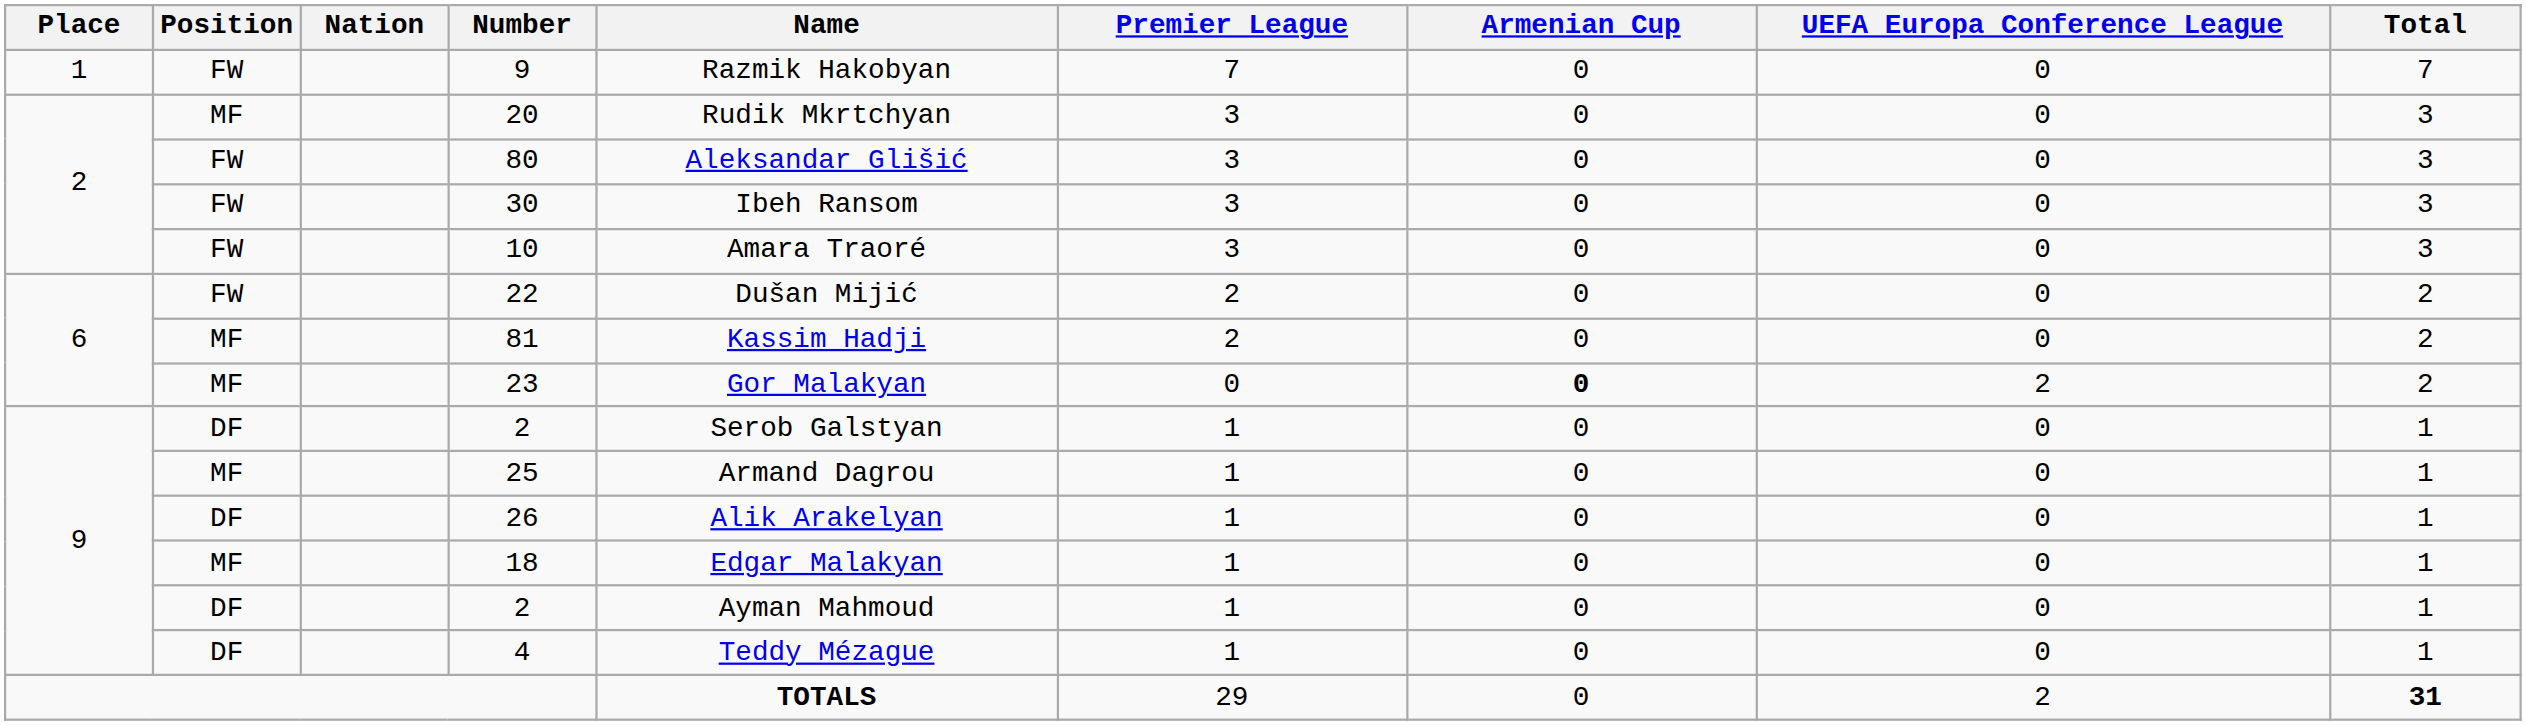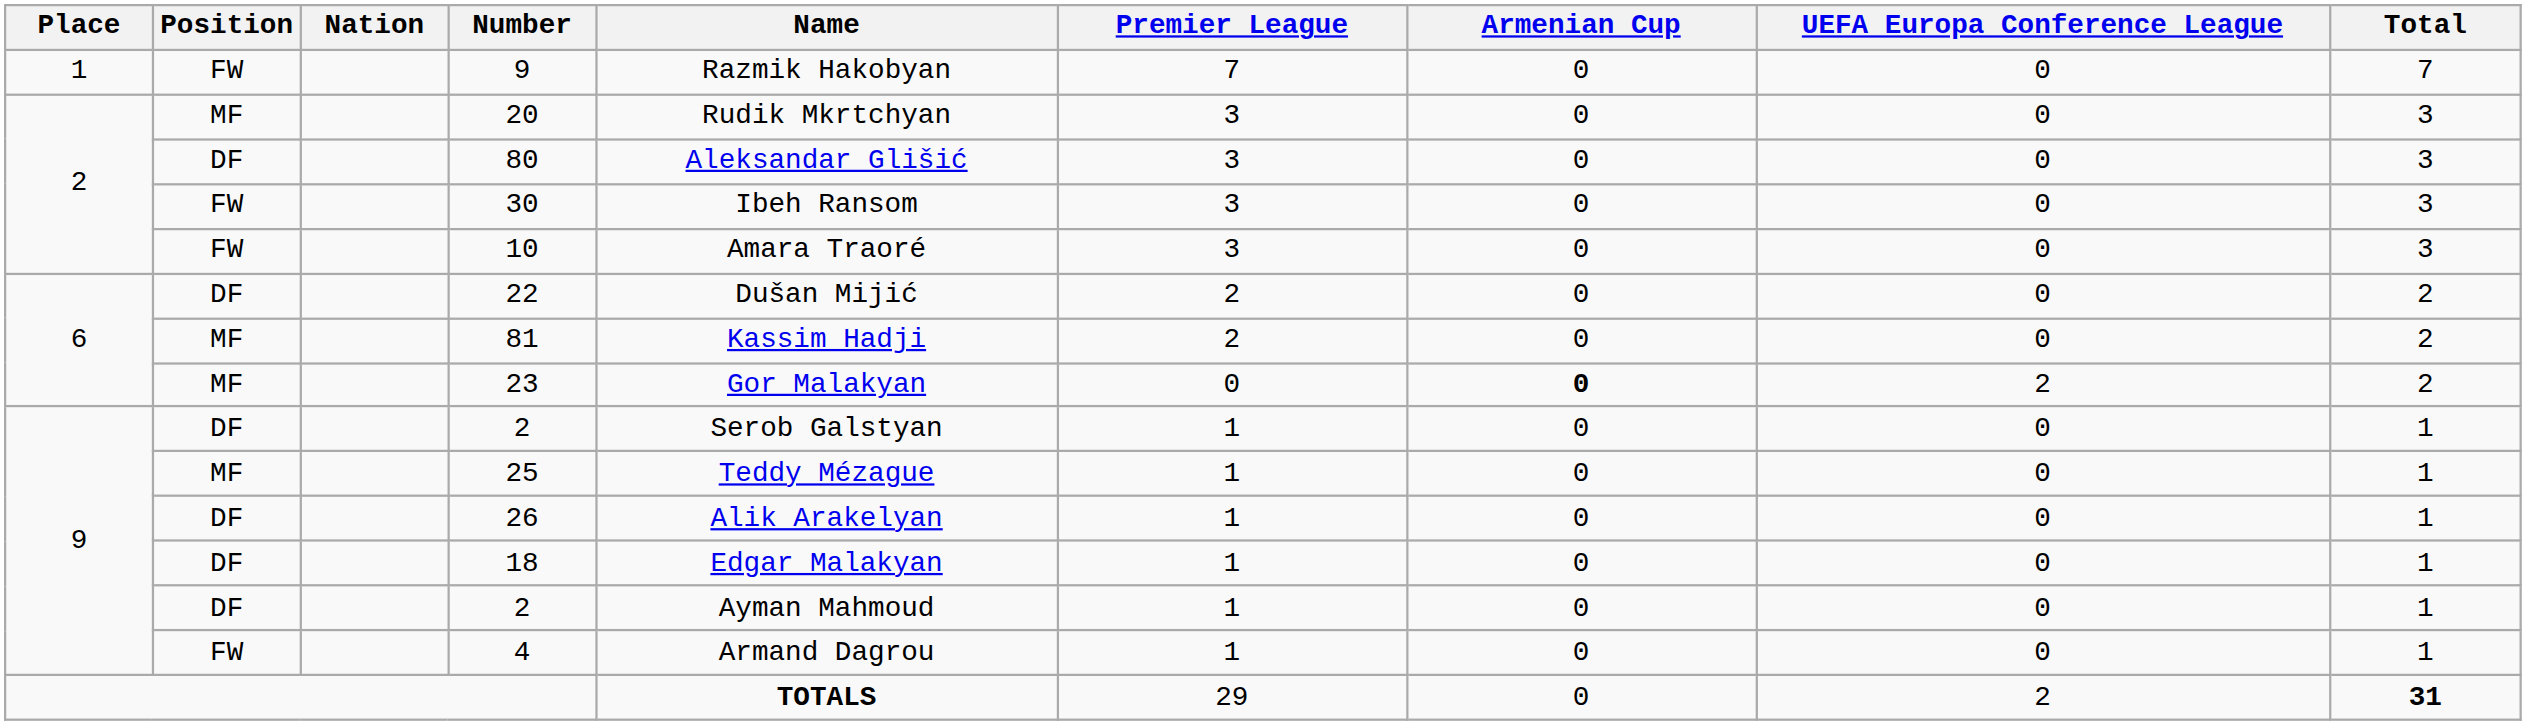80 | Position: FW -> DF
22 | Position: FW -> DF
25 | Name: Armand Dagrou -> Teddy Mézague
18 | Position: MF -> DF
4 | Position: DF -> FW
4 | Name: Teddy Mézague -> Armand Dagrou
